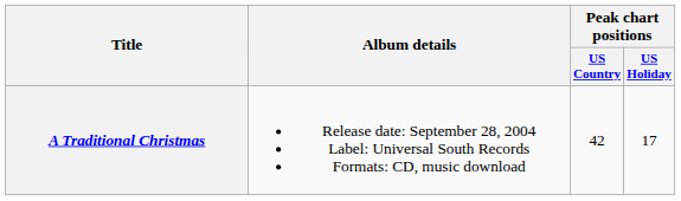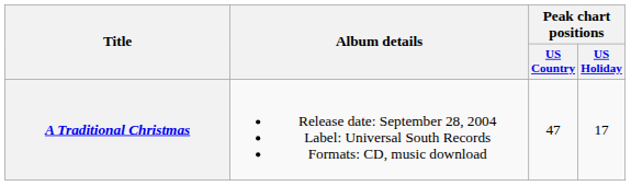A Traditional Christmas | Peak chart positions / US Country: 42 -> 47
